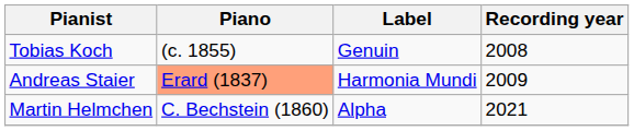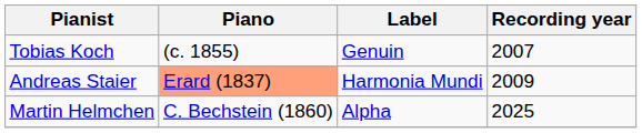Tobias Koch | Recording year: 2008 -> 2007
Martin Helmchen | Recording year: 2021 -> 2025
